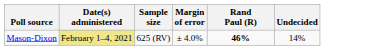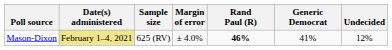+ column: Generic Democrat | 41%
Mason-Dixon | Undecided: 14% -> 12%
